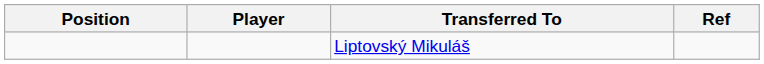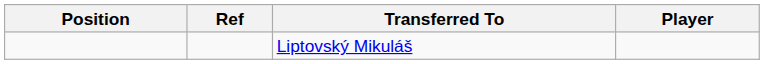columns swapped: Player <-> Ref
